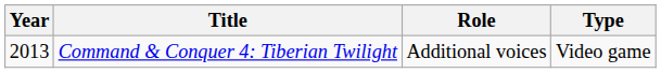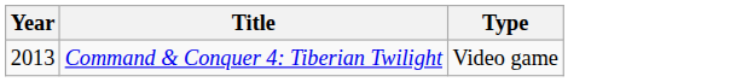- column: Role | Additional voices
